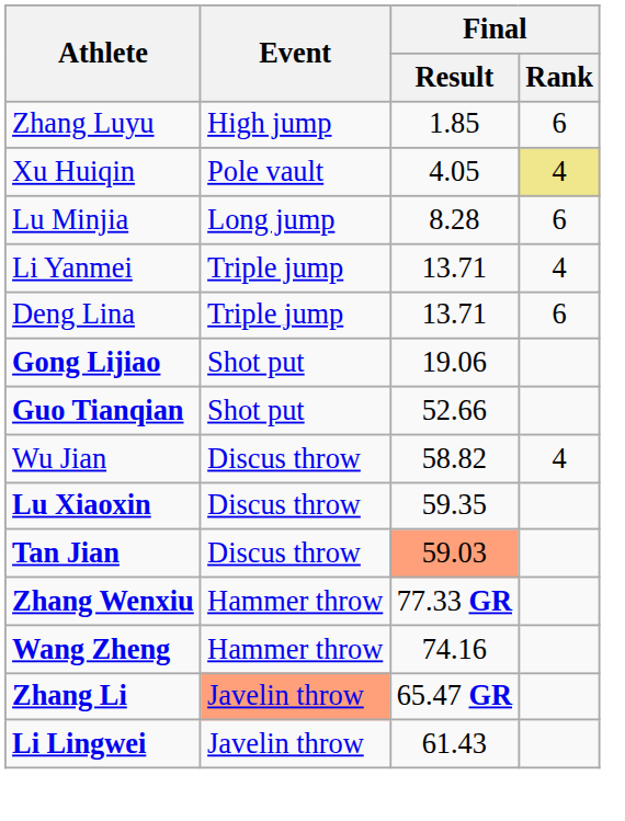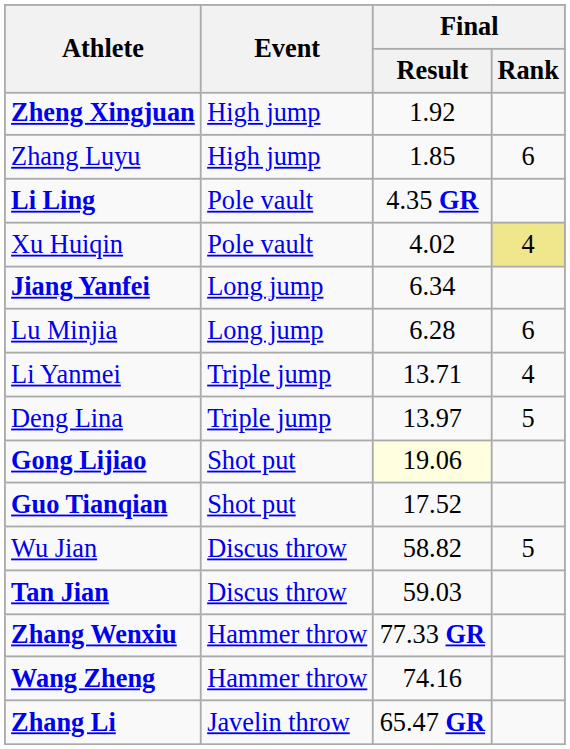+ row: Zheng Xingjuan | High jump | 1.92
+ row: Li Ling | Pole vault | 4.35 GR
Xu Huiqin | Final / Result: 4.05 -> 4.02
+ row: Jiang Yanfei | Long jump | 6.34
Lu Minjia | Final / Result: 8.28 -> 6.28
Deng Lina | Final / Result: 13.71 -> 13.97
Deng Lina | Final / Rank: 6 -> 5
Gong Lijiao | Final / Result: no background -> lightyellow background
Guo Tianqian | Final / Result: 52.66 -> 17.52
Wu Jian | Final / Rank: 4 -> 5
- row: Lu Xiaoxin | Discus throw | 59.35
Tan Jian | Final / Result: lightsalmon background -> no background
Zhang Li | Event: lightsalmon background -> no background
- row: Li Lingwei | Javelin throw | 61.43
